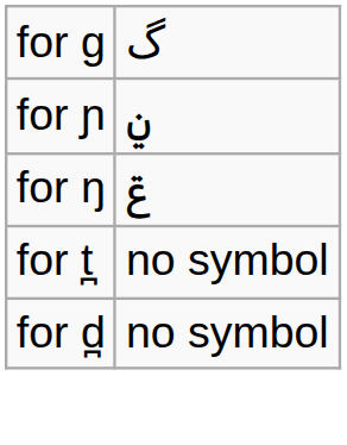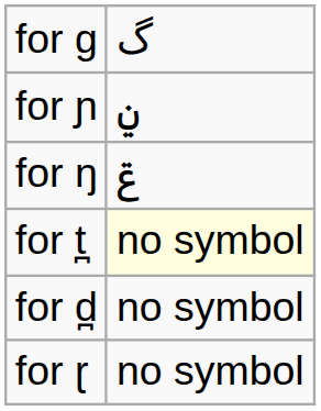for t̪ | column 2: no background -> lightyellow background
+ row: for ɽ | no symbol
